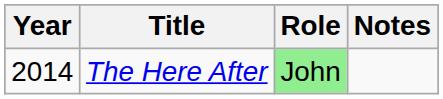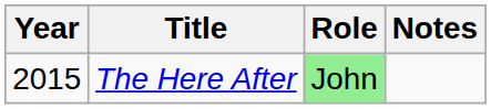The Here After | Year: 2014 -> 2015
